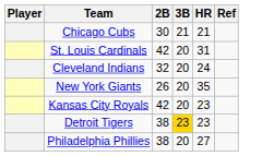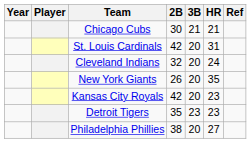+ column: Year
Detroit Tigers | 2B: 38 -> 35
Detroit Tigers | 3B: gold background -> no background
